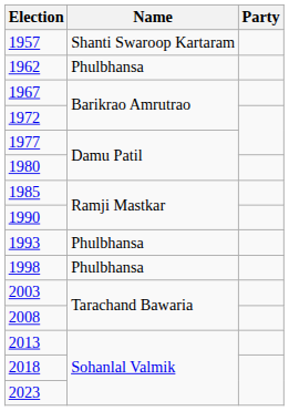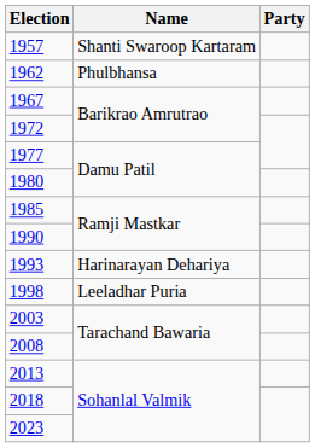1993 | Name: Phulbhansa -> Harinarayan Dehariya
1998 | Name: Phulbhansa -> Leeladhar Puria
